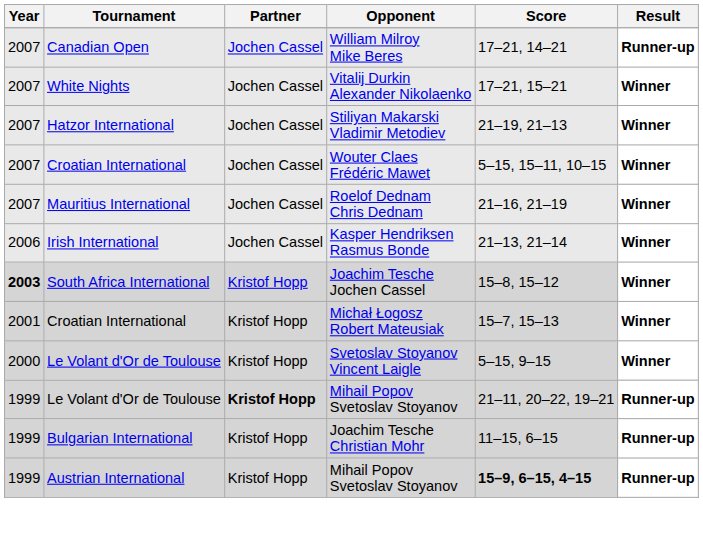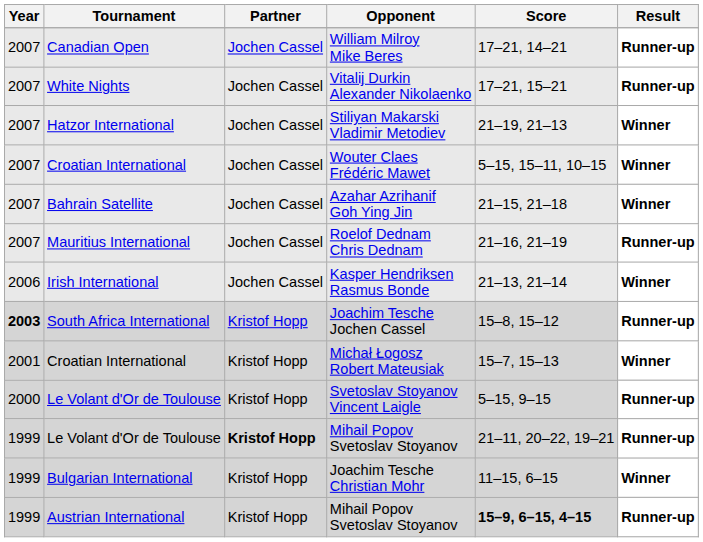Vitalij Durkin Alexander Nikolaenko | Result: Winner -> Runner-up
+ row: 2007 | Bahrain Satellite | Jochen Cassel | Azahar Azrihanif Goh Ying Jin | 21–15, 21–18 | Winner
Roelof Dednam Chris Dednam | Result: Winner -> Runner-up
Joachim Tesche Jochen Cassel | Result: Winner -> Runner-up
Svetoslav Stoyanov Vincent Laigle | Result: Winner -> Runner-up
Joachim Tesche Christian Mohr | Result: Runner-up -> Winner
